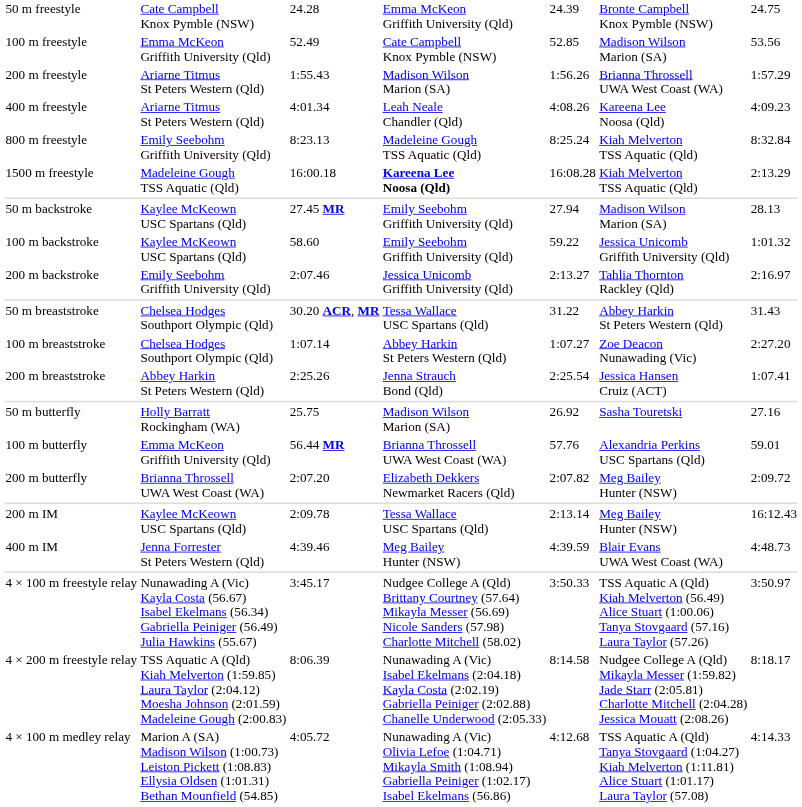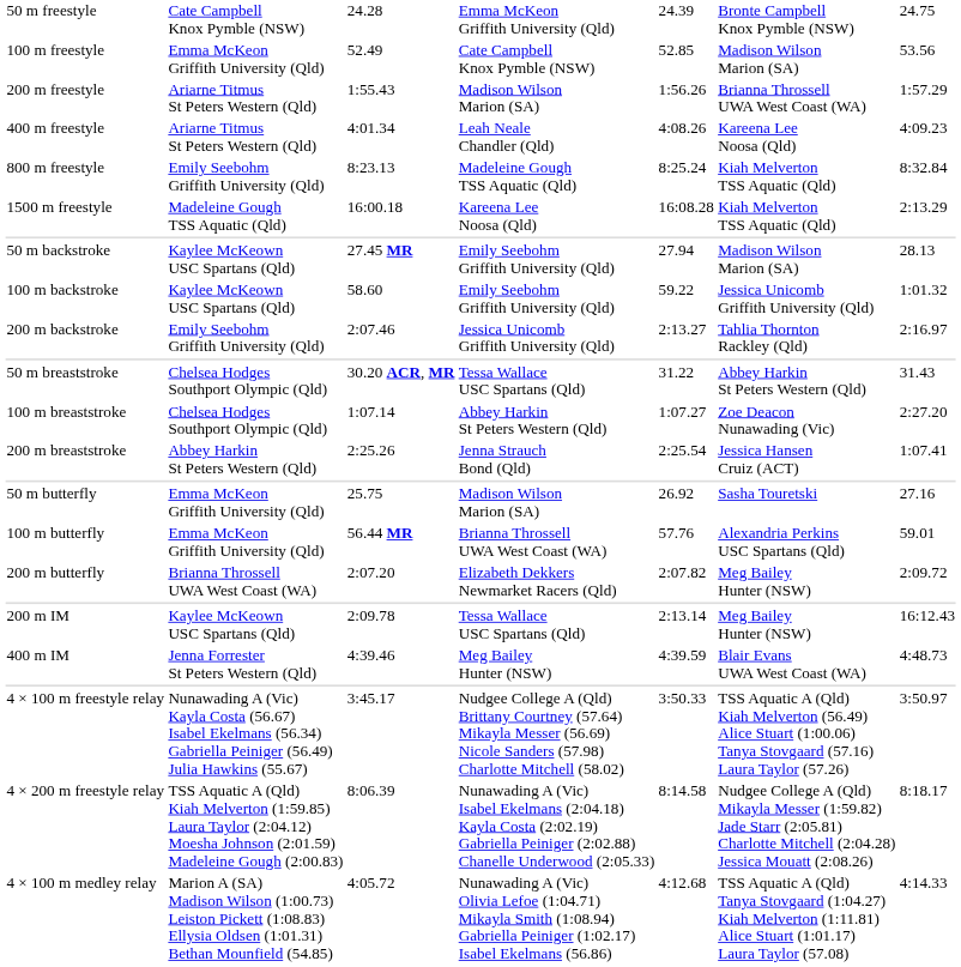1500 m freestyle | column 4: bold -> normal
50 m butterfly | column 2: Holly Barratt Rockingham (WA) -> Emma McKeon Griffith University (Qld)
